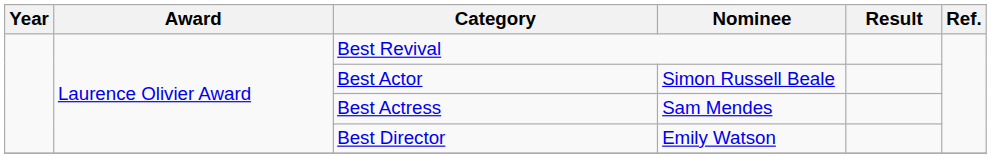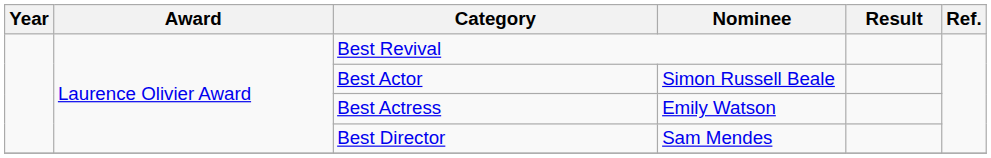Best Actress | Nominee: Sam Mendes -> Emily Watson
Best Director | Nominee: Emily Watson -> Sam Mendes
